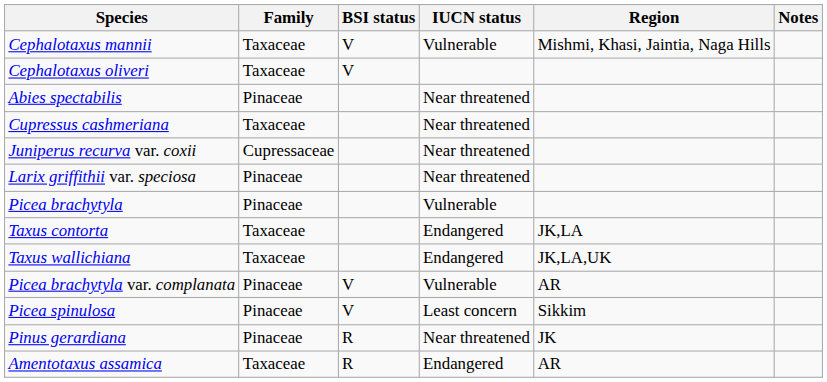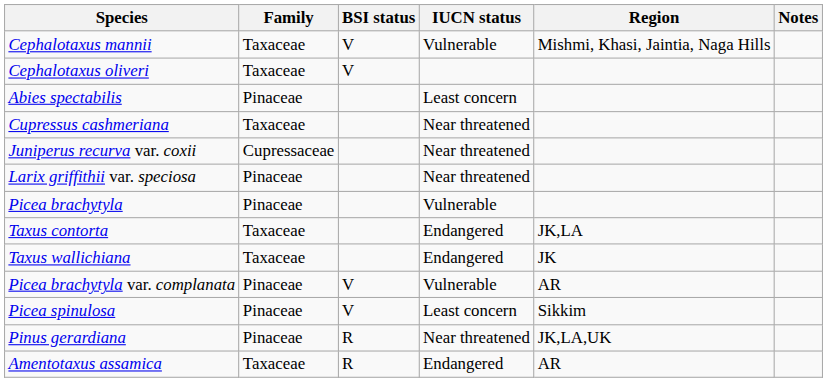Abies spectabilis | IUCN status: Near threatened -> Least concern
Taxus wallichiana | Region: JK,LA,UK -> JK
Pinus gerardiana | Region: JK -> JK,LA,UK
